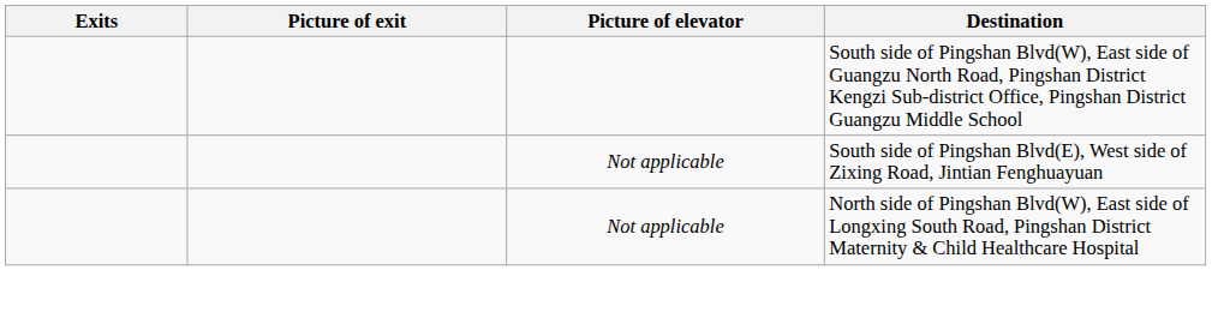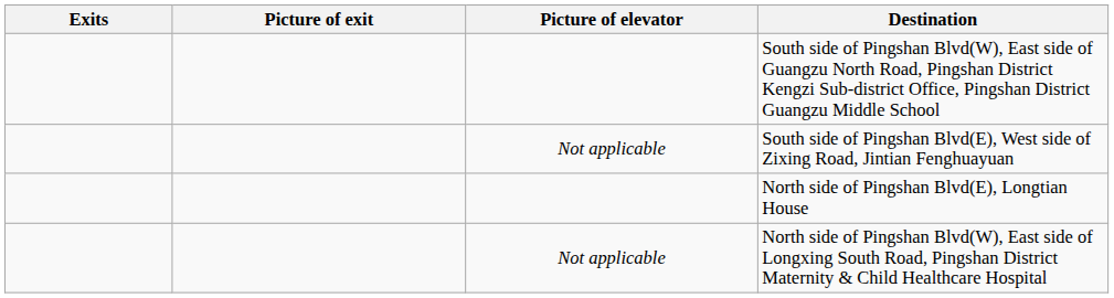+ row: North side of Pingshan Blvd(E), Longtian House
